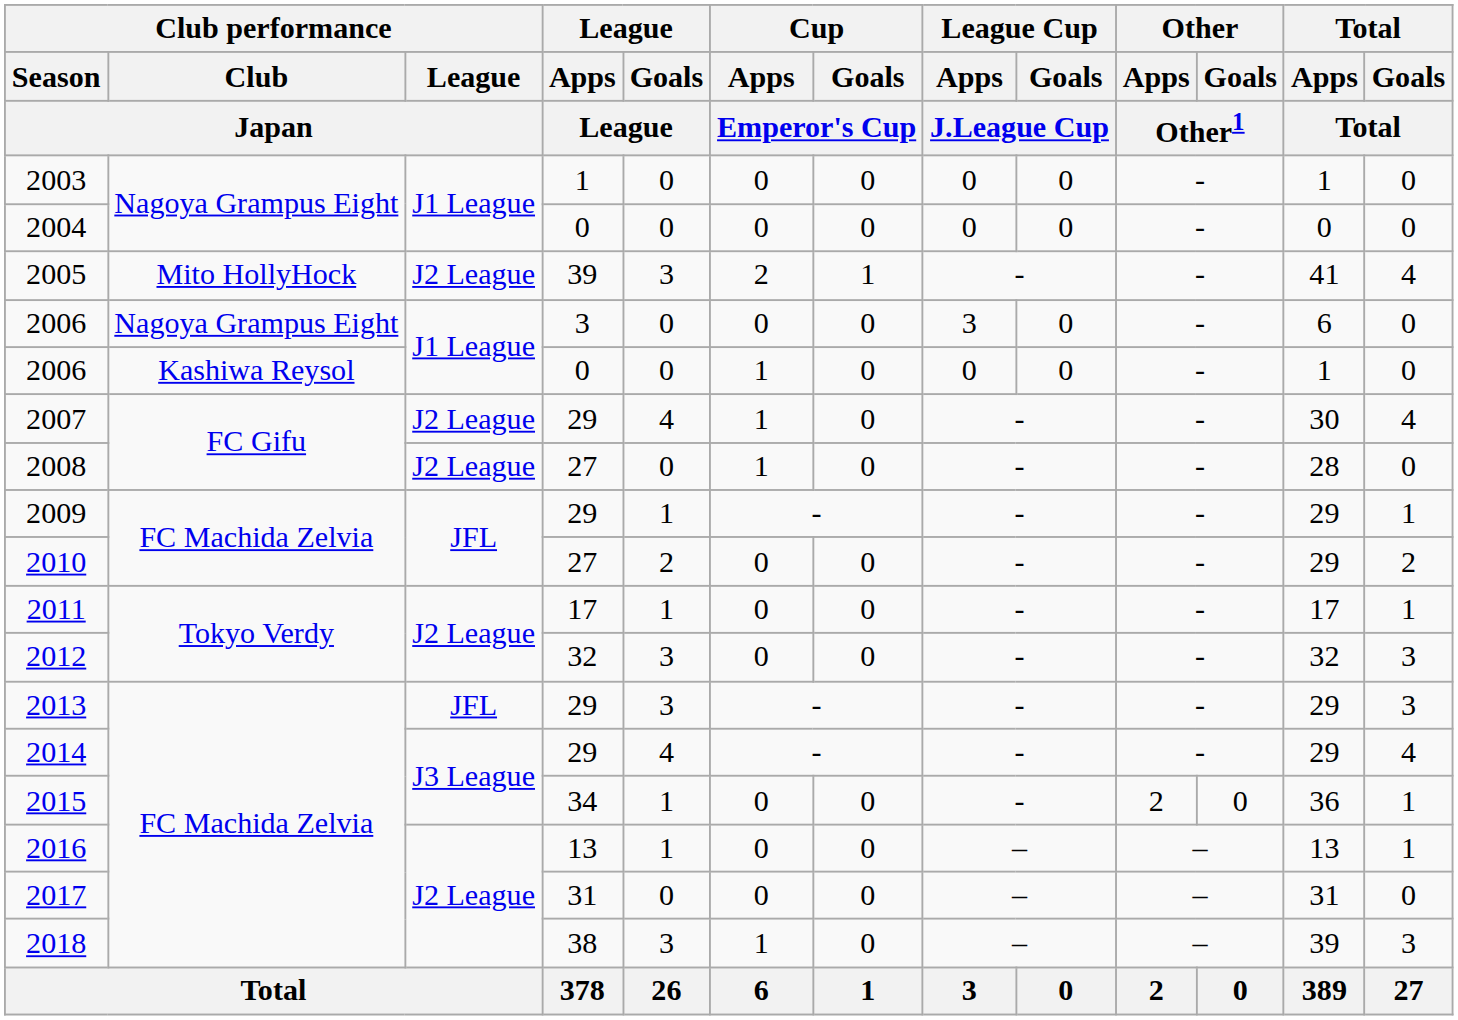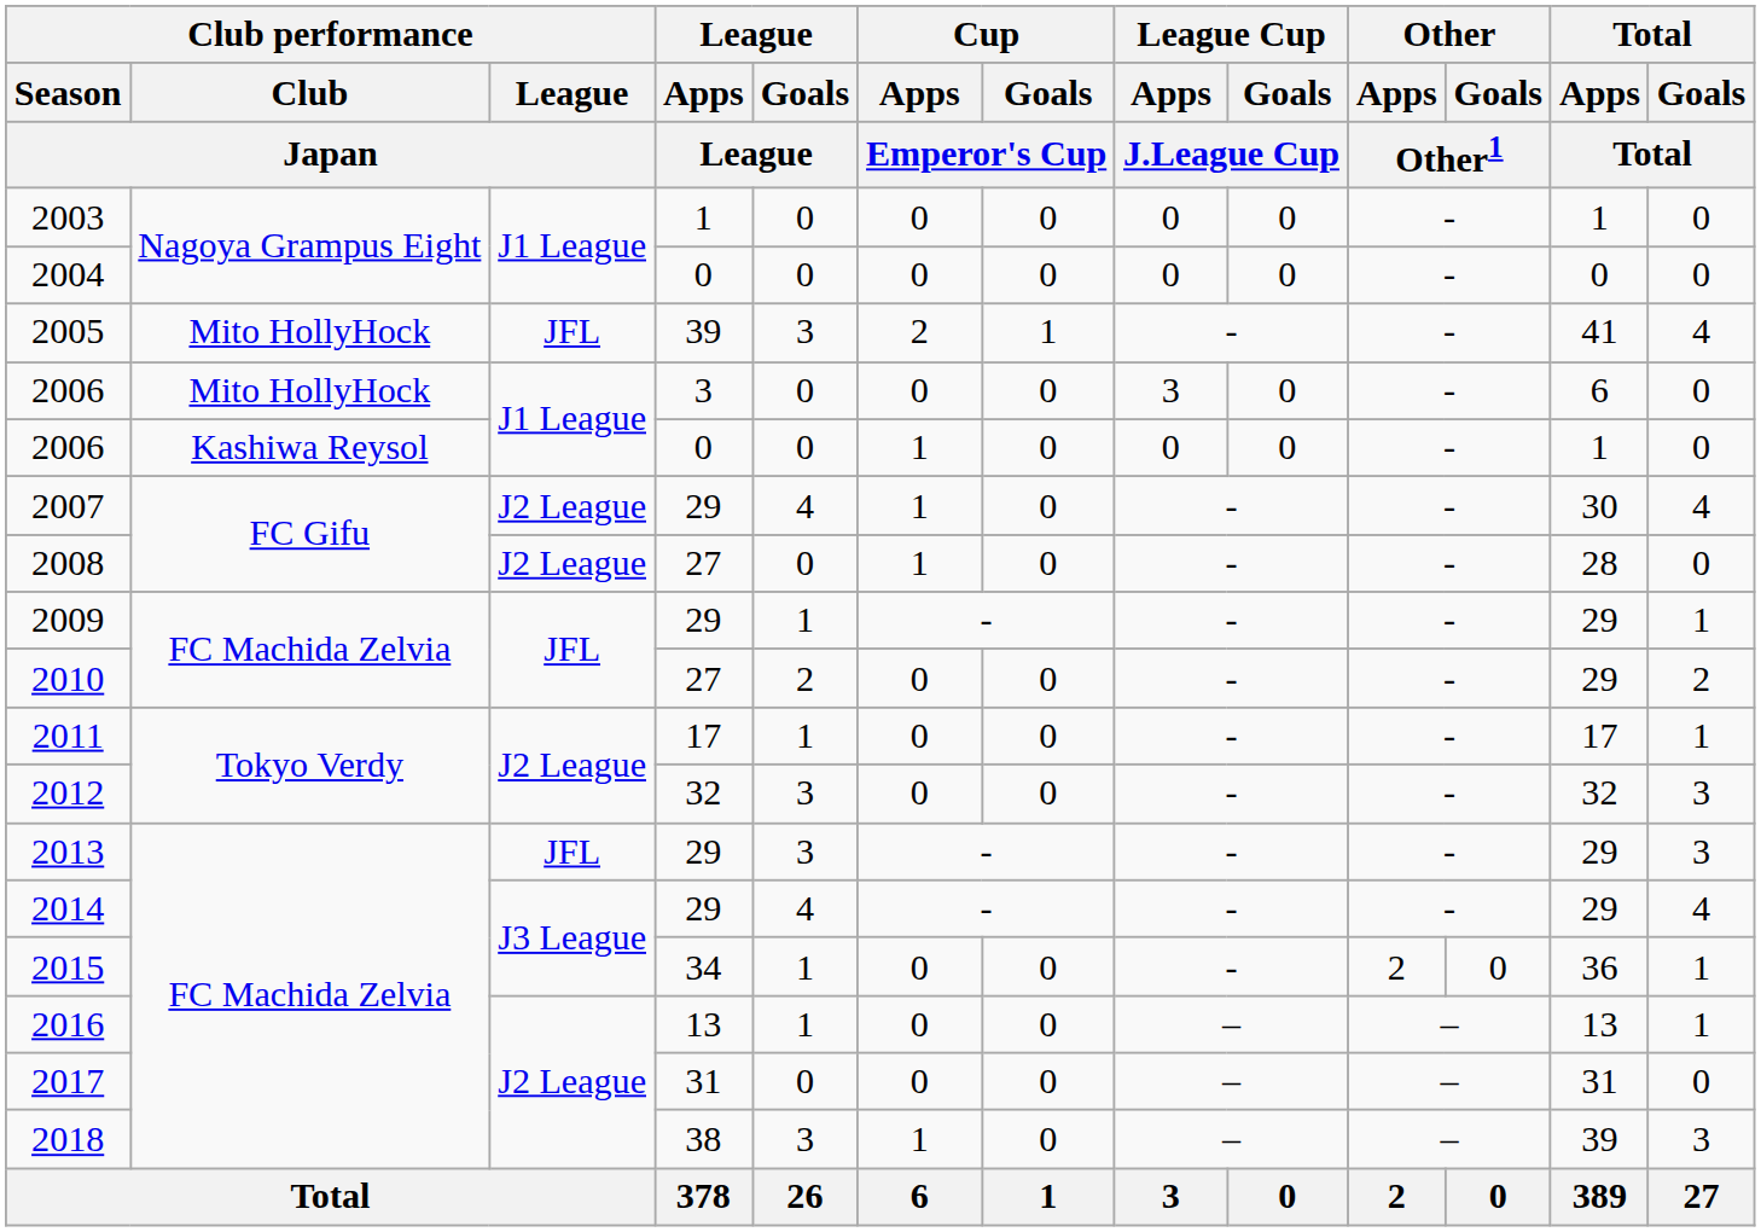2005 | Club performance / League / Japan: J2 League -> JFL
2006 / 3 | Club performance / Club / Japan: Nagoya Grampus Eight -> Mito HollyHock
